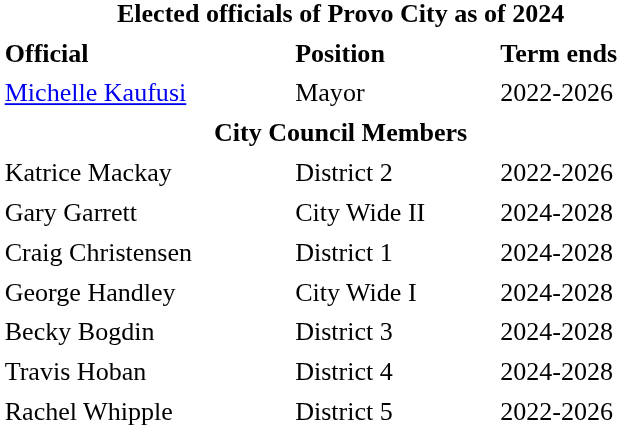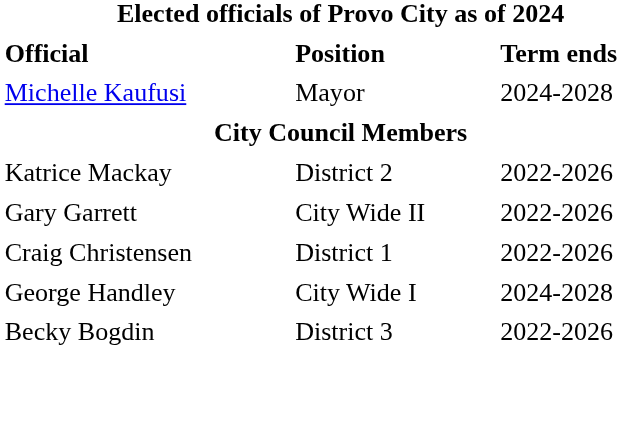Michelle Kaufusi | column 3: 2022-2026 -> 2024-2028
Gary Garrett | column 3: 2024-2028 -> 2022-2026
Craig Christensen | column 3: 2024-2028 -> 2022-2026
Becky Bogdin | column 3: 2024-2028 -> 2022-2026
- row: Travis Hoban | District 4 | 2024-2028
- row: Rachel Whipple | District 5 | 2022-2026
